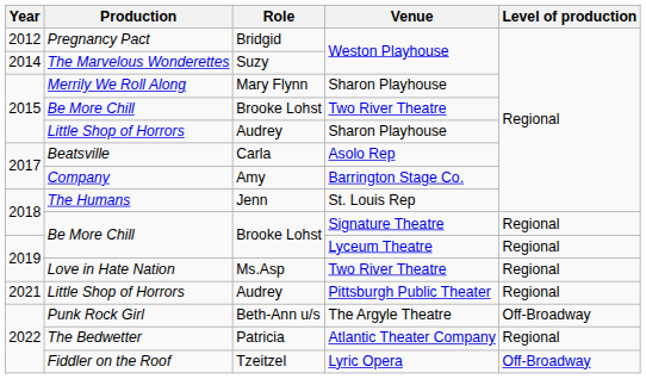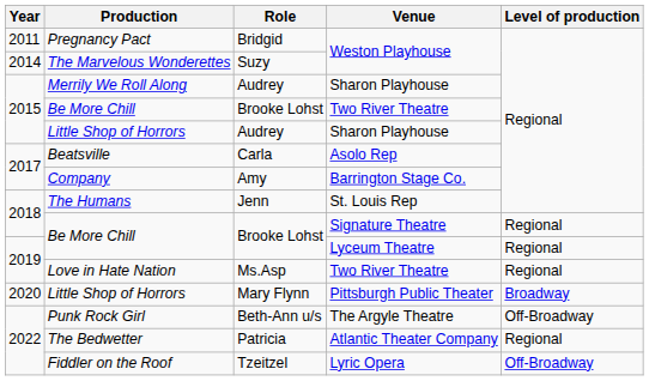Pregnancy Pact | Year: 2012 -> 2011
Merrily We Roll Along | Role: Mary Flynn -> Audrey
Little Shop of Horrors / Pittsburgh Public Theater | Year: 2021 -> 2020
Little Shop of Horrors / Pittsburgh Public Theater | Role: Audrey -> Mary Flynn
Little Shop of Horrors / Pittsburgh Public Theater | Level of production: Regional -> Broadway
